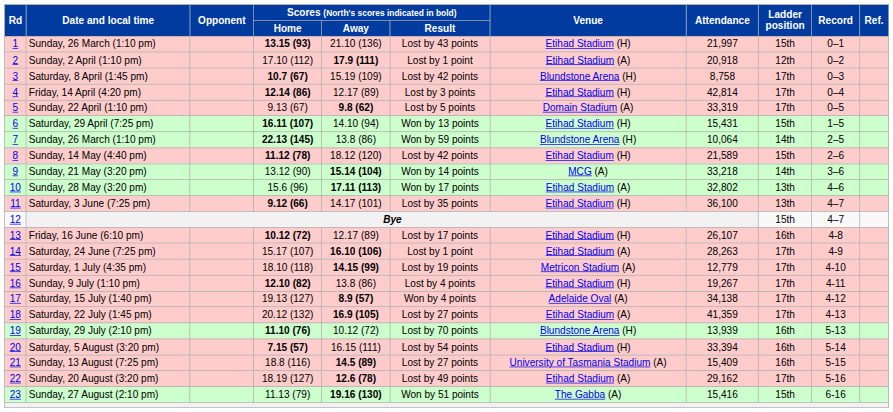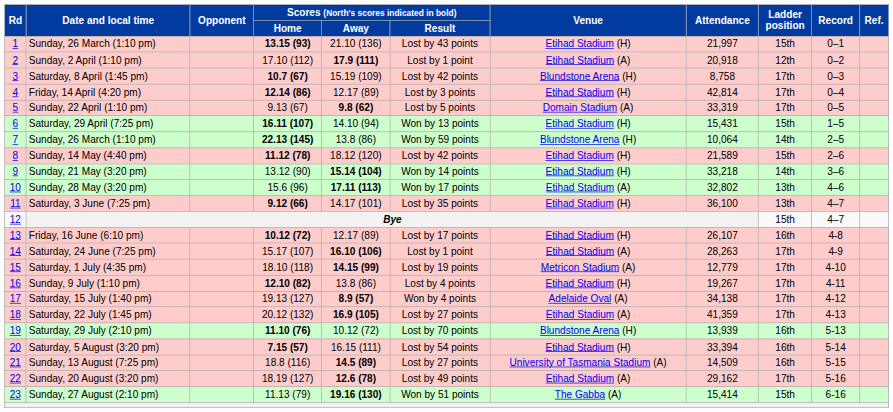Sunday, 21 May (3:20 pm) | column 7: MCG (A) -> Etihad Stadium (H)
Sunday, 13 August (7:25 pm) | column 8: 15,409 -> 14,509
Sunday, 27 August (2:10 pm) | column 8: 15,416 -> 15,414
